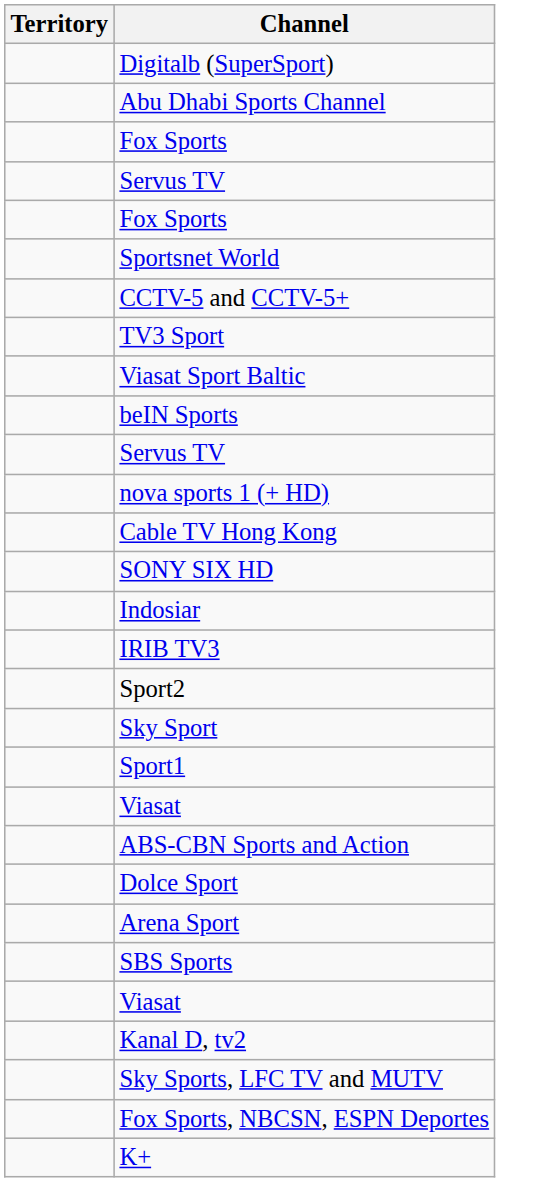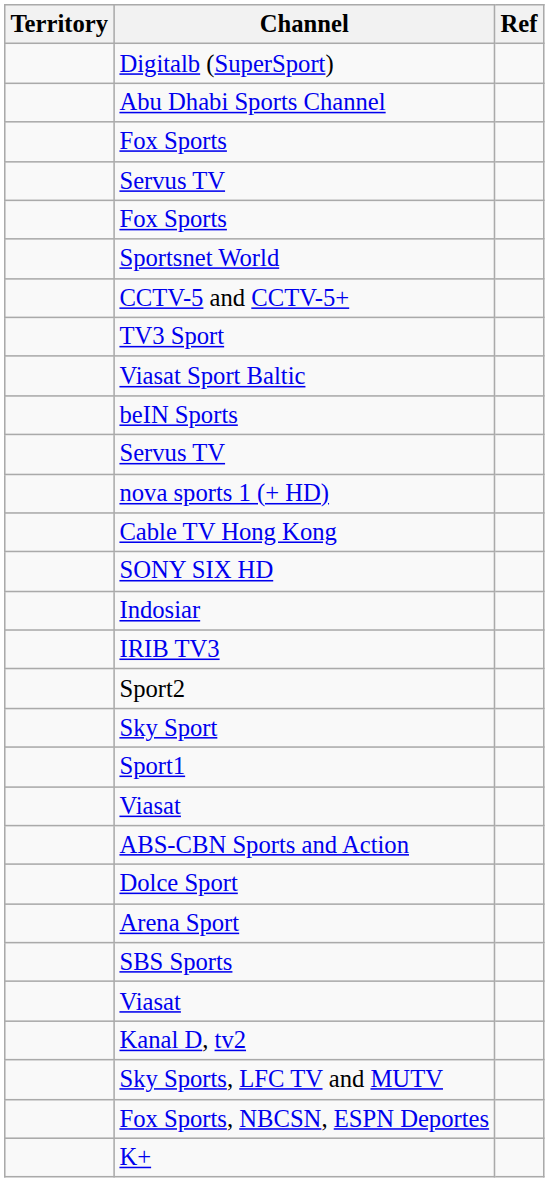+ column: Ref
